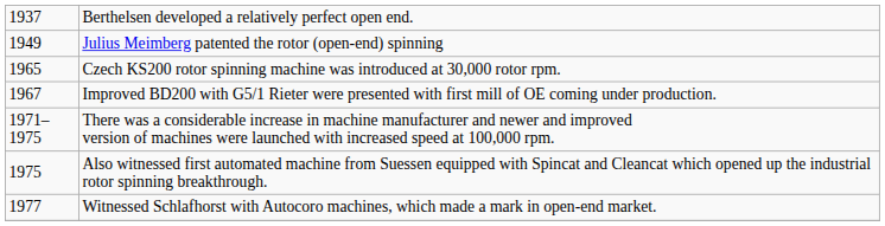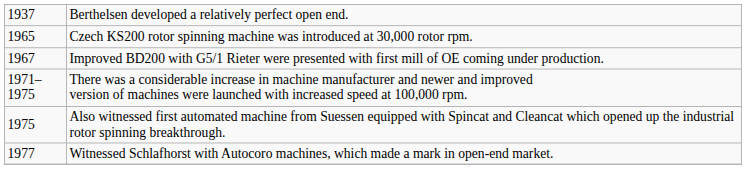- row: 1949 | Julius Meimberg patented the rotor (open-end) spinning
